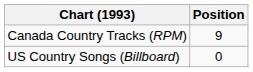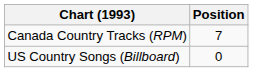Canada Country Tracks (RPM) | Position: 9 -> 7
